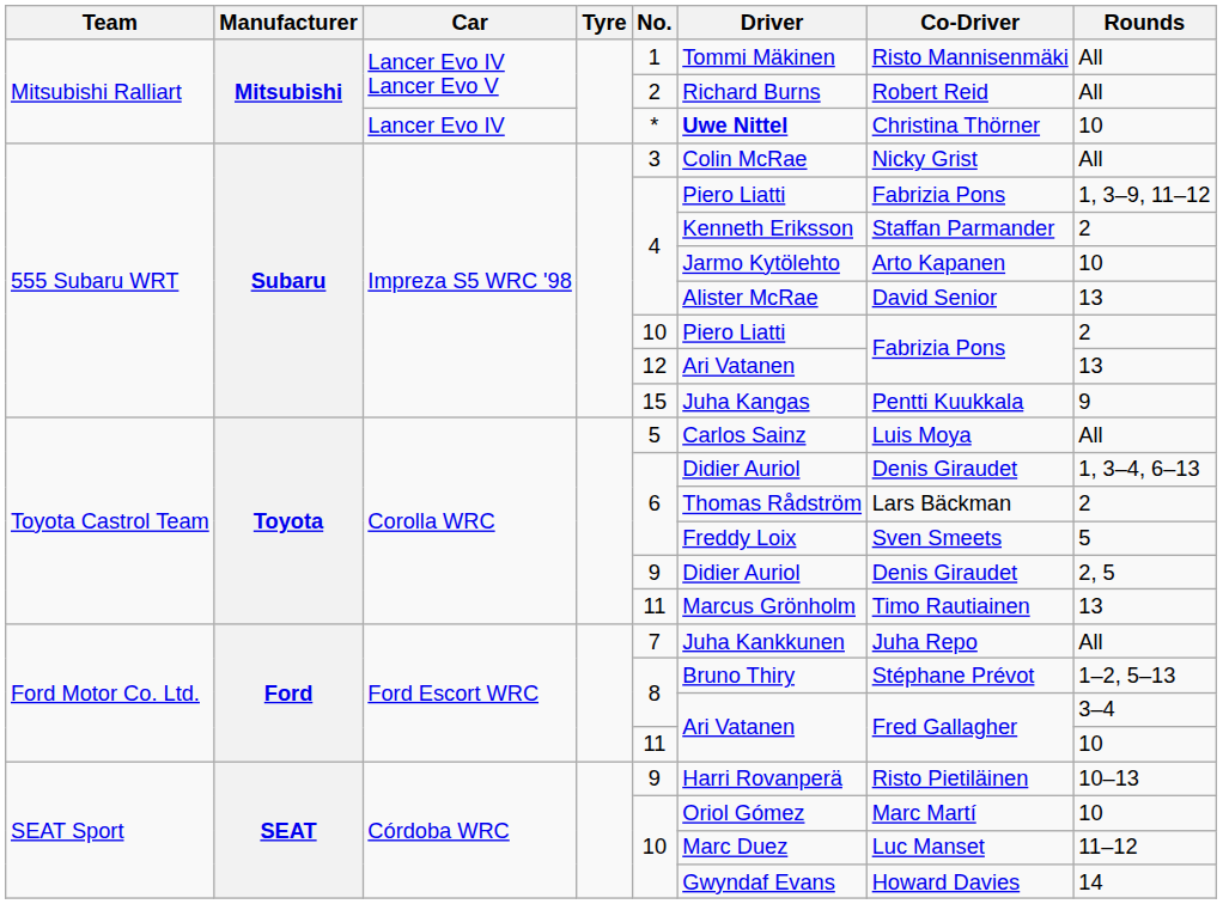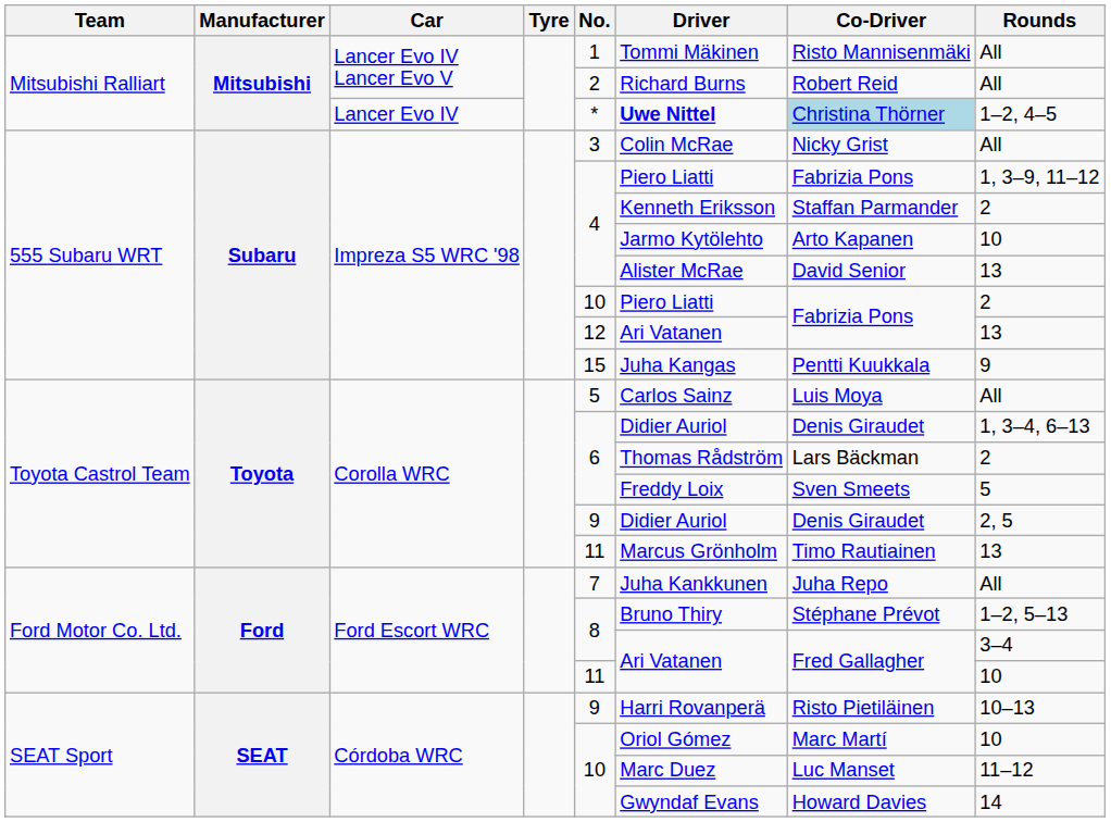Lancer Evo IV | Co-Driver: no background -> lightblue background
Lancer Evo IV | Rounds: 10 -> 1–2, 4–5
